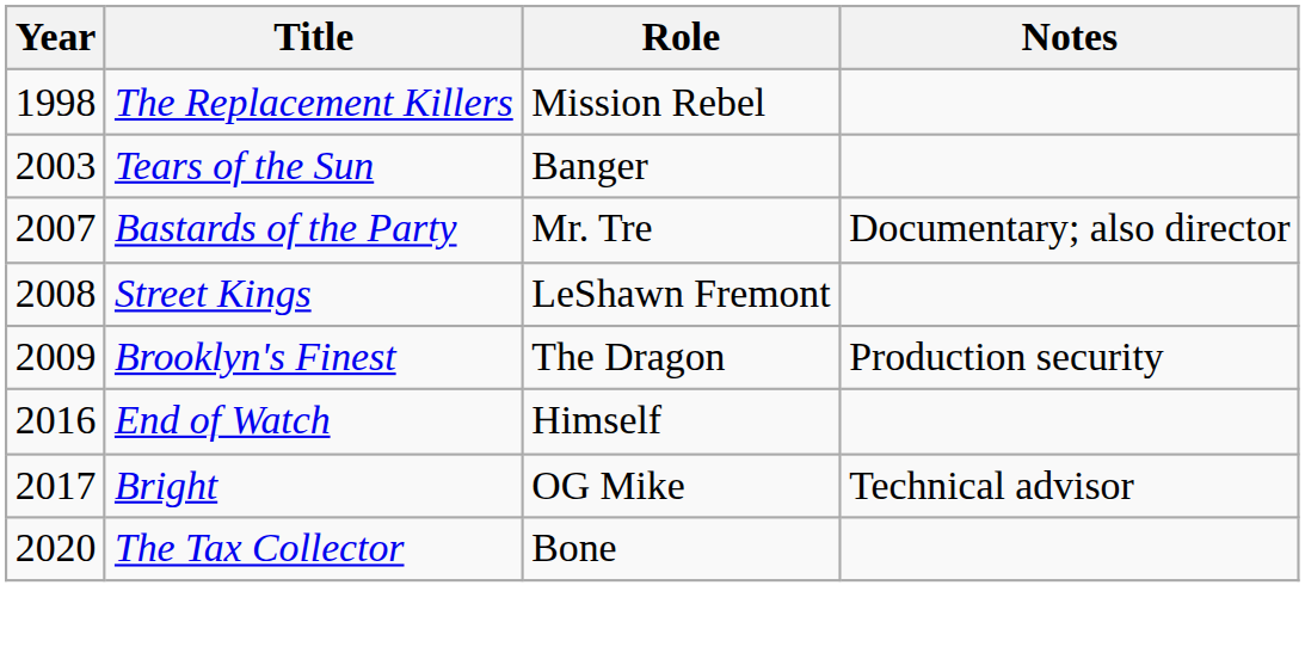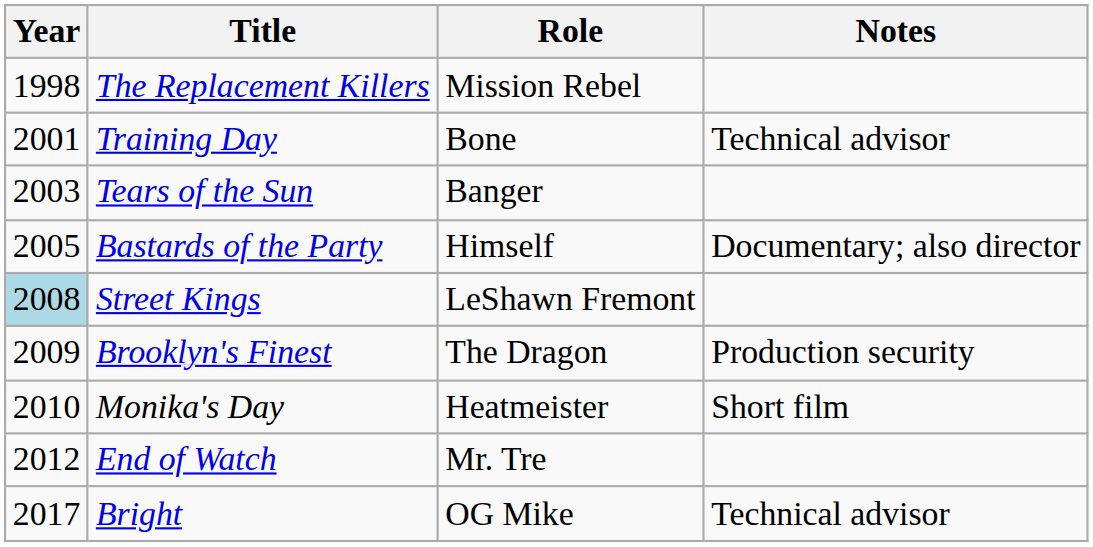+ row: 2001 | Training Day | Bone | Technical advisor
Bastards of the Party | Year: 2007 -> 2005
Bastards of the Party | Role: Mr. Tre -> Himself
Street Kings | Year: no background -> lightblue background
+ row: 2010 | Monika's Day | Heatmeister | Short film
End of Watch | Year: 2016 -> 2012
End of Watch | Role: Himself -> Mr. Tre
- row: 2020 | The Tax Collector | Bone
